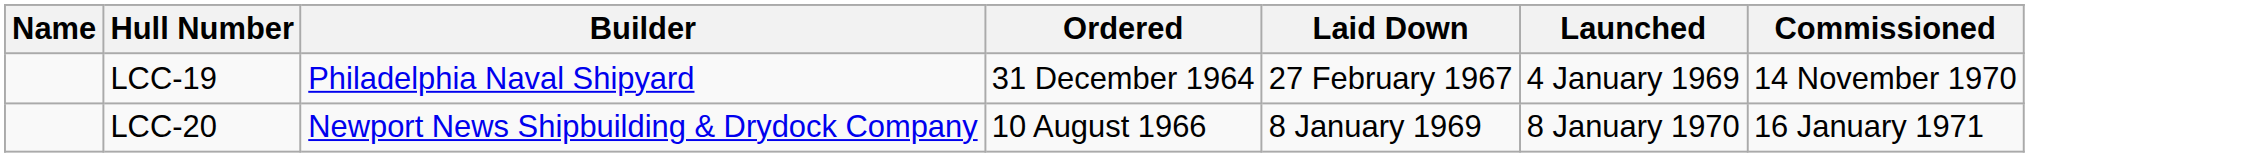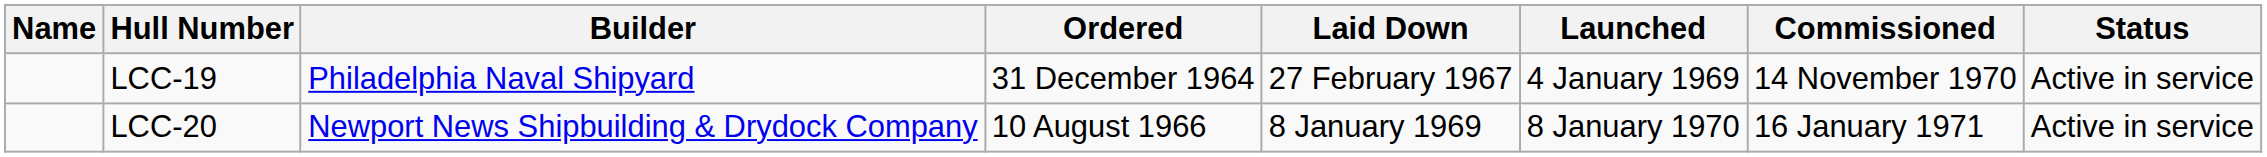+ column: Status | Active in service | Active in service
